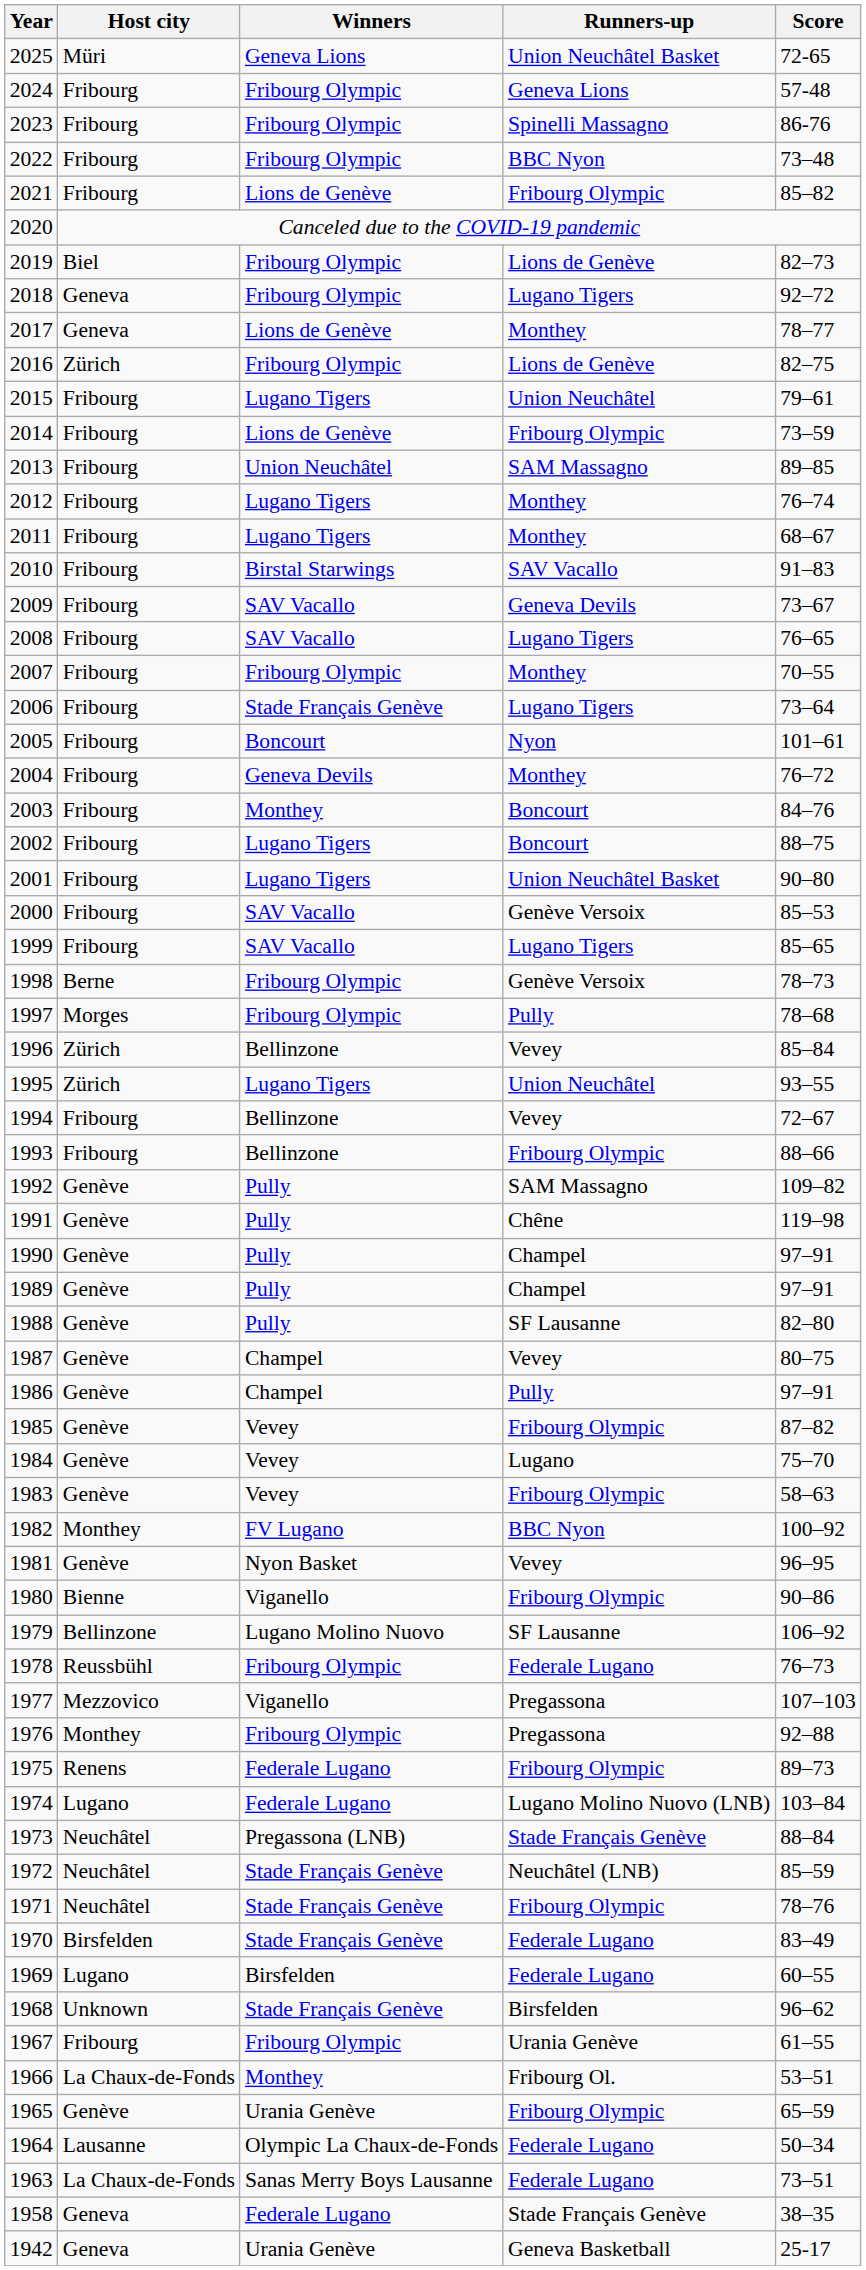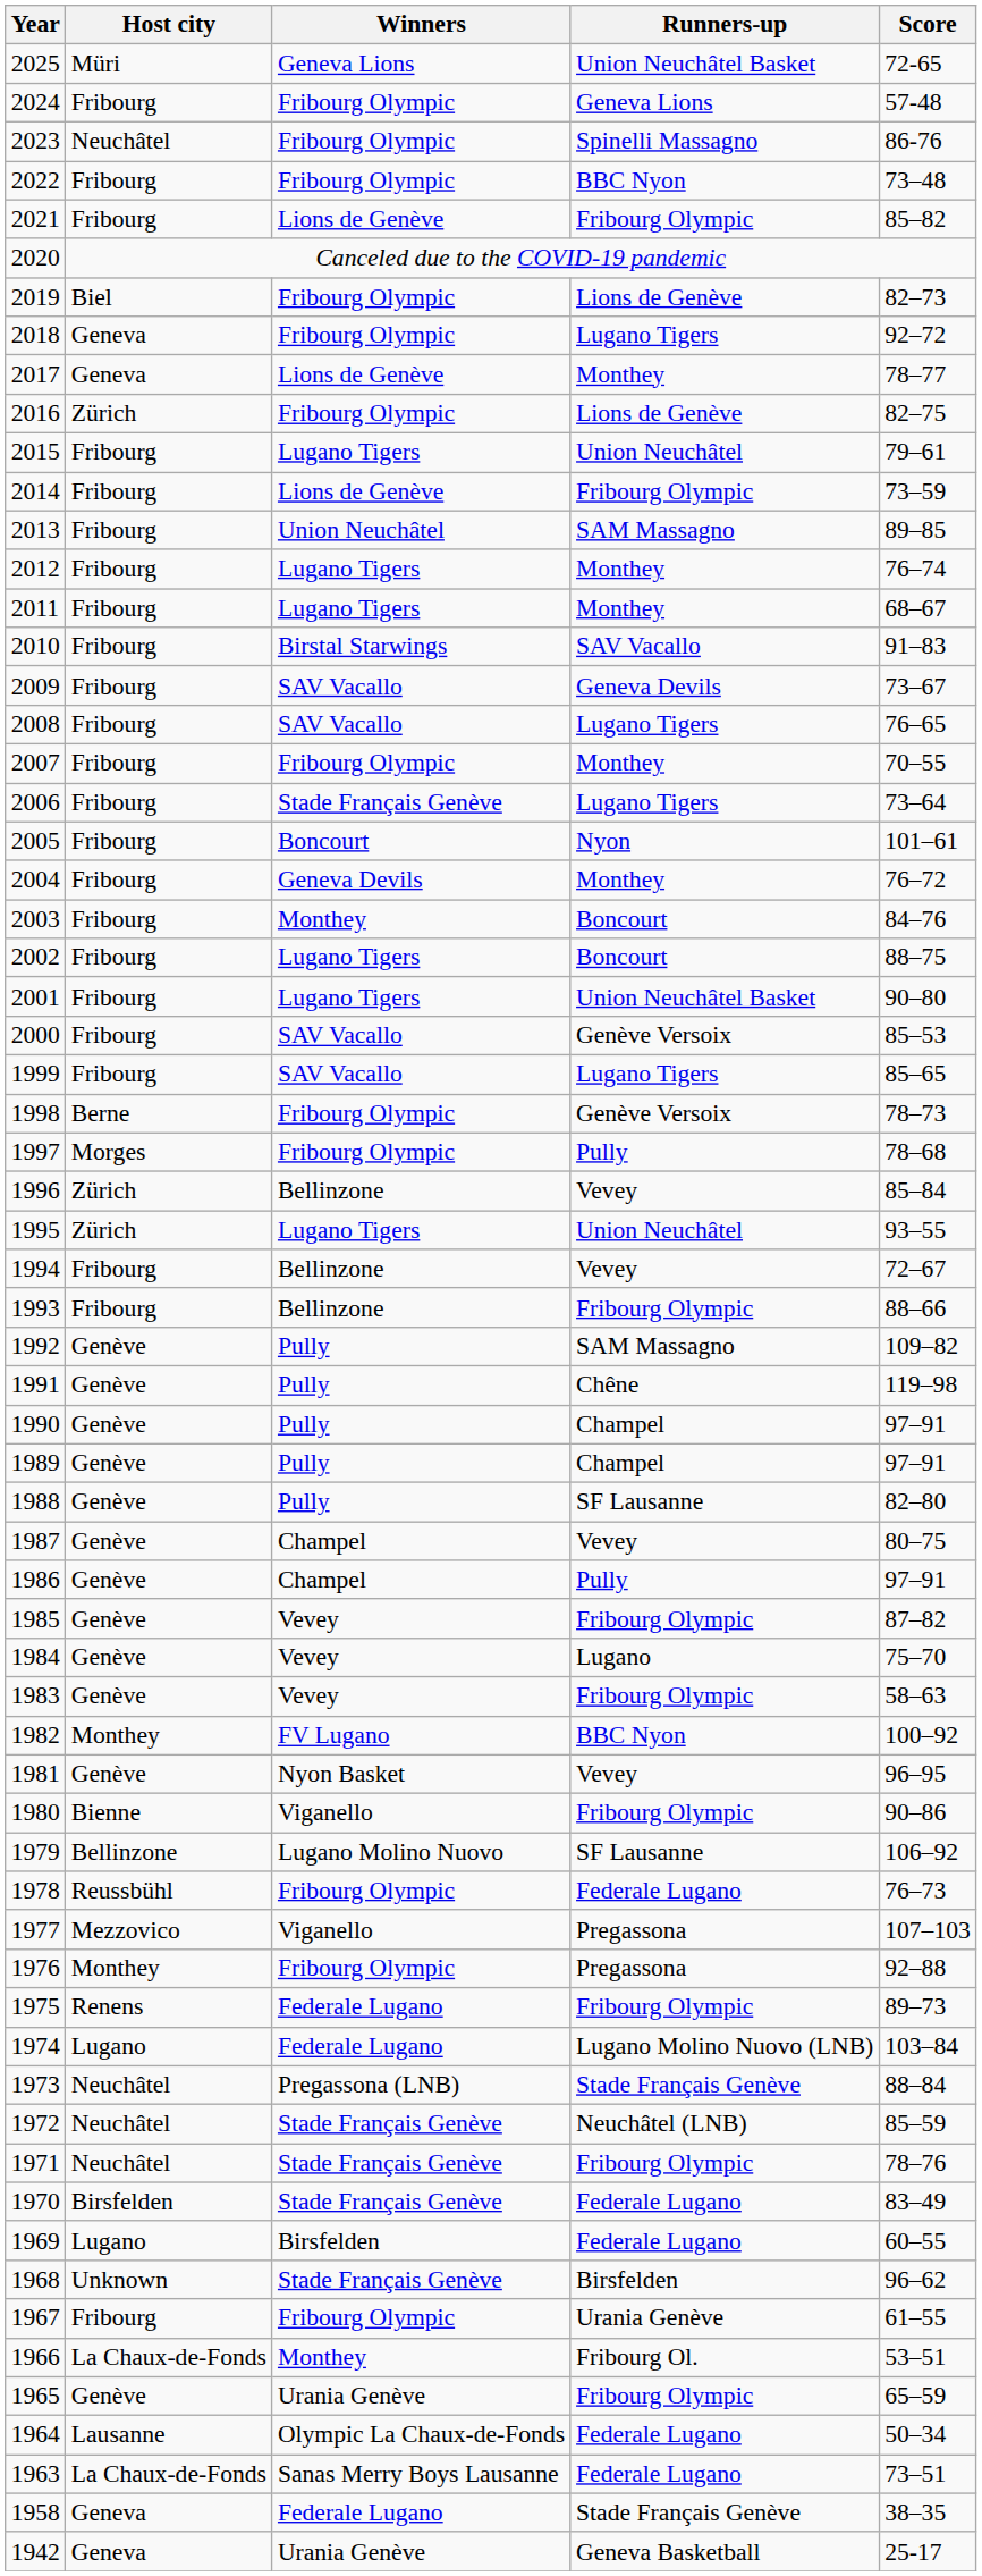2023 | Host city: Fribourg -> Neuchâtel
